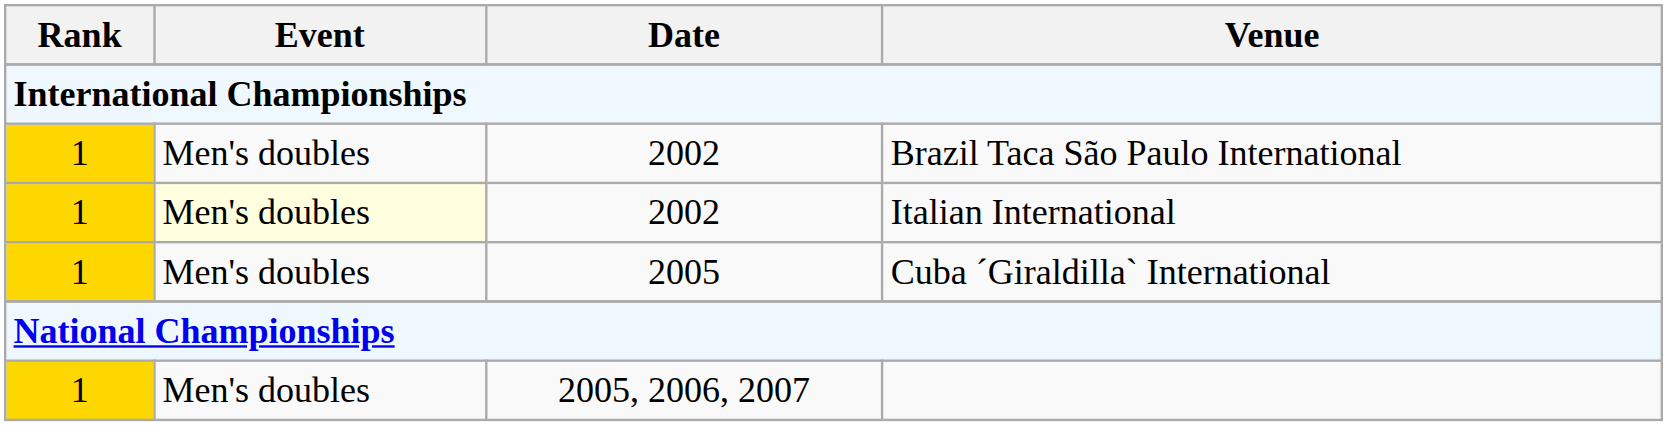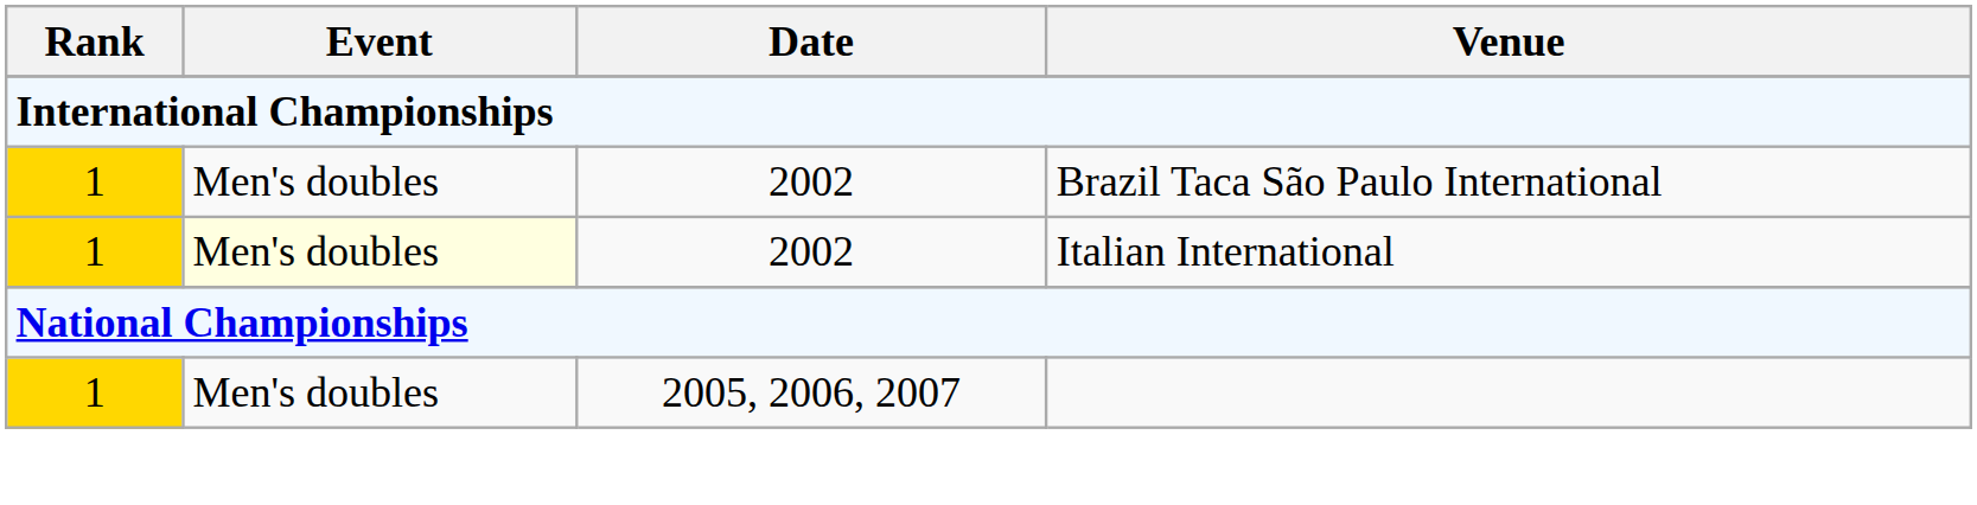- row: 1 | Men's doubles | 2005 | Cuba ´Giraldilla` International
